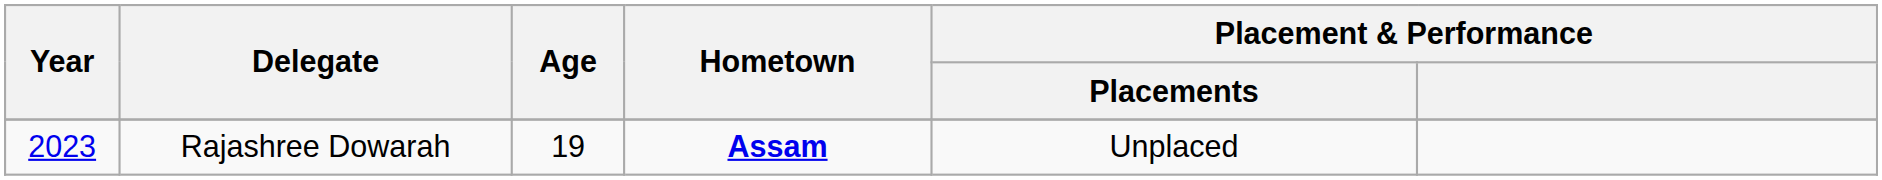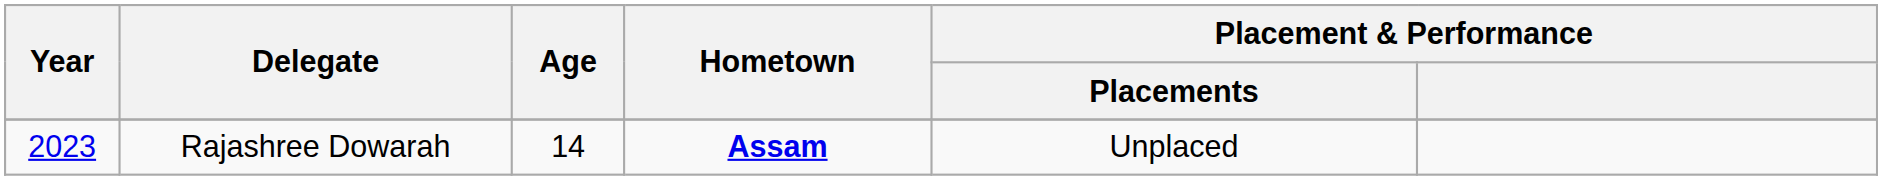Rajashree Dowarah | Age: 19 -> 14
